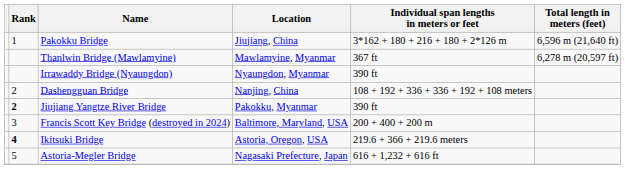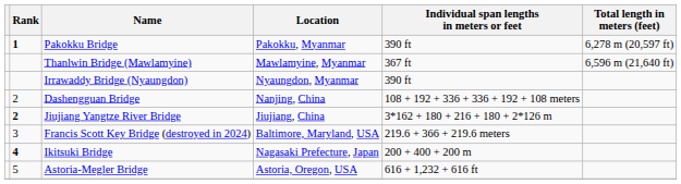Pakokku Bridge | Rank: normal -> bold
Pakokku Bridge | Location: Jiujiang, China -> Pakokku, Myanmar
Pakokku Bridge | Individual span lengths in meters or feet: 3*162 + 180 + 216 + 180 + 2*126 m -> 390 ft
Pakokku Bridge | Total length in meters (feet): 6,596 m (21,640 ft) -> 6,278 m (20,597 ft)
Thanlwin Bridge (Mawlamyine) | Total length in meters (feet): 6,278 m (20,597 ft) -> 6,596 m (21,640 ft)
Jiujiang Yangtze River Bridge | Location: Pakokku, Myanmar -> Jiujiang, China
Jiujiang Yangtze River Bridge | Individual span lengths in meters or feet: 390 ft -> 3*162 + 180 + 216 + 180 + 2*126 m
Francis Scott Key Bridge (destroyed in 2024) | Individual span lengths in meters or feet: 200 + 400 + 200 m -> 219.6 + 366 + 219.6 meters
Ikitsuki Bridge | Location: Astoria, Oregon, USA -> Nagasaki Prefecture, Japan
Ikitsuki Bridge | Individual span lengths in meters or feet: 219.6 + 366 + 219.6 meters -> 200 + 400 + 200 m
Astoria-Megler Bridge | Location: Nagasaki Prefecture, Japan -> Astoria, Oregon, USA
